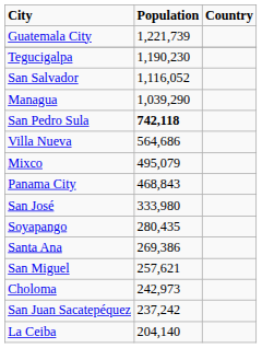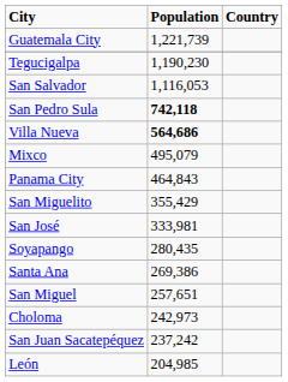San Salvador | Population: 1,116,052 -> 1,116,053
- row: Managua | 1,039,290
Villa Nueva | Population: normal -> bold
Panama City | Population: 468,843 -> 464,843
+ row: San Miguelito | 355,429
San José | Population: 333,980 -> 333,981
San Miguel | Population: 257,621 -> 257,651
+ row: León | 204,985
- row: La Ceiba | 204,140
